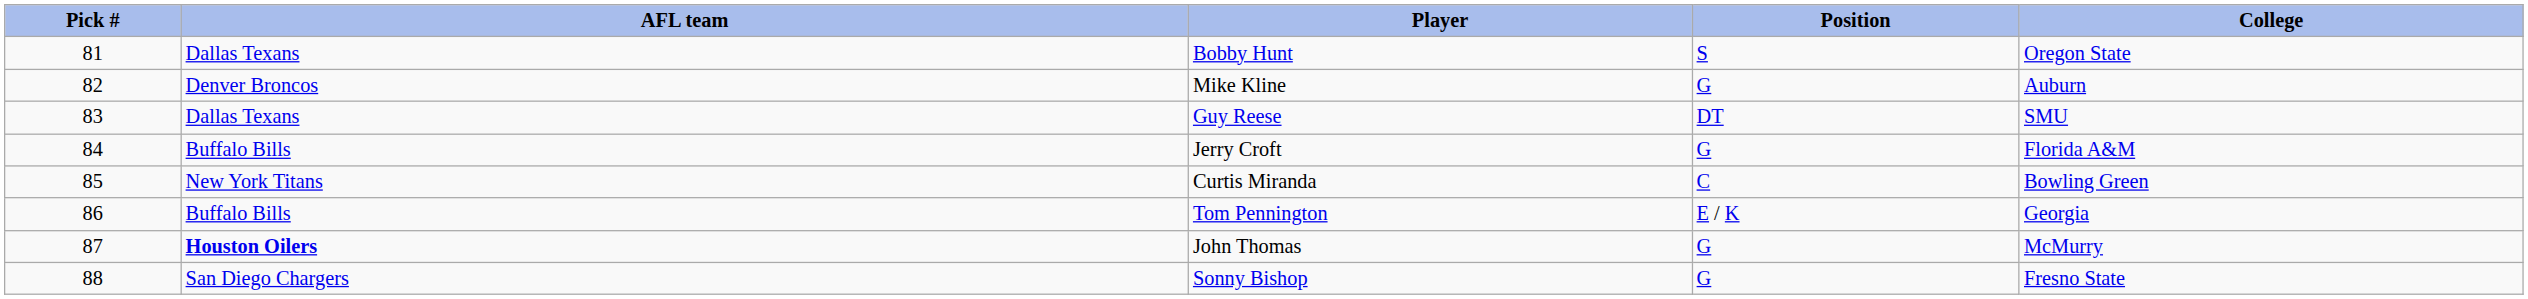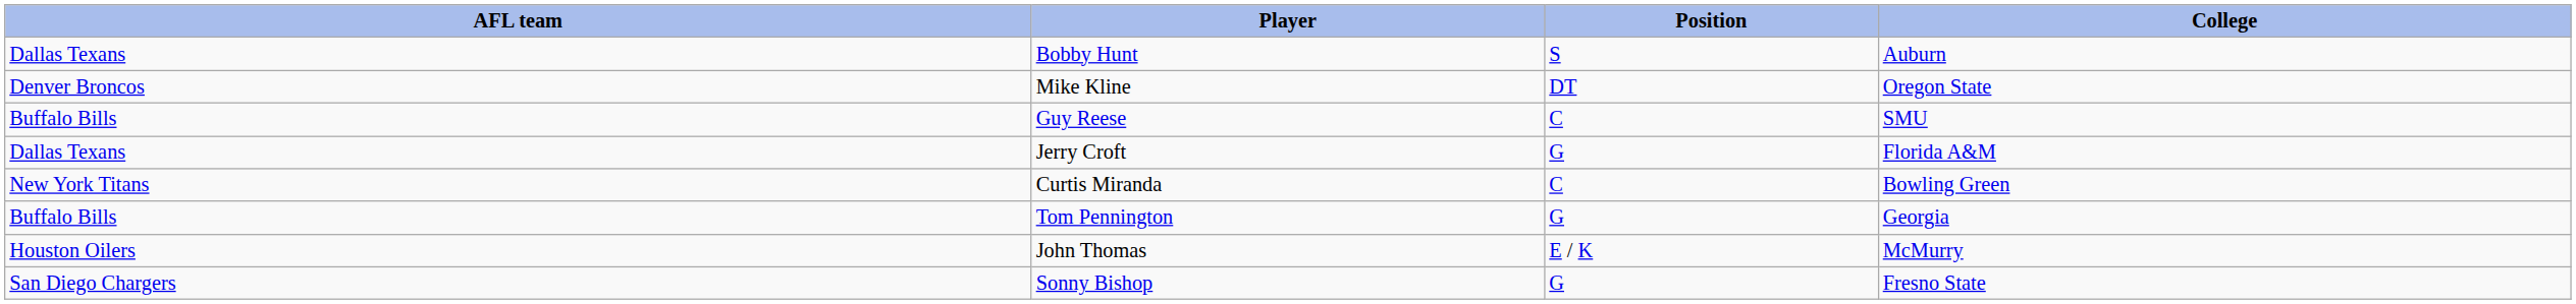- column: Pick # | 81 | 82 | 83 | 84 | 85 | 86 | 87 | 88
Bobby Hunt | College: Oregon State -> Auburn
Mike Kline | Position: G -> DT
Mike Kline | College: Auburn -> Oregon State
Guy Reese | AFL team: Dallas Texans -> Buffalo Bills
Guy Reese | Position: DT -> C
Jerry Croft | AFL team: Buffalo Bills -> Dallas Texans
Tom Pennington | Position: E / K -> G
John Thomas | AFL team: bold -> normal
John Thomas | Position: G -> E / K
